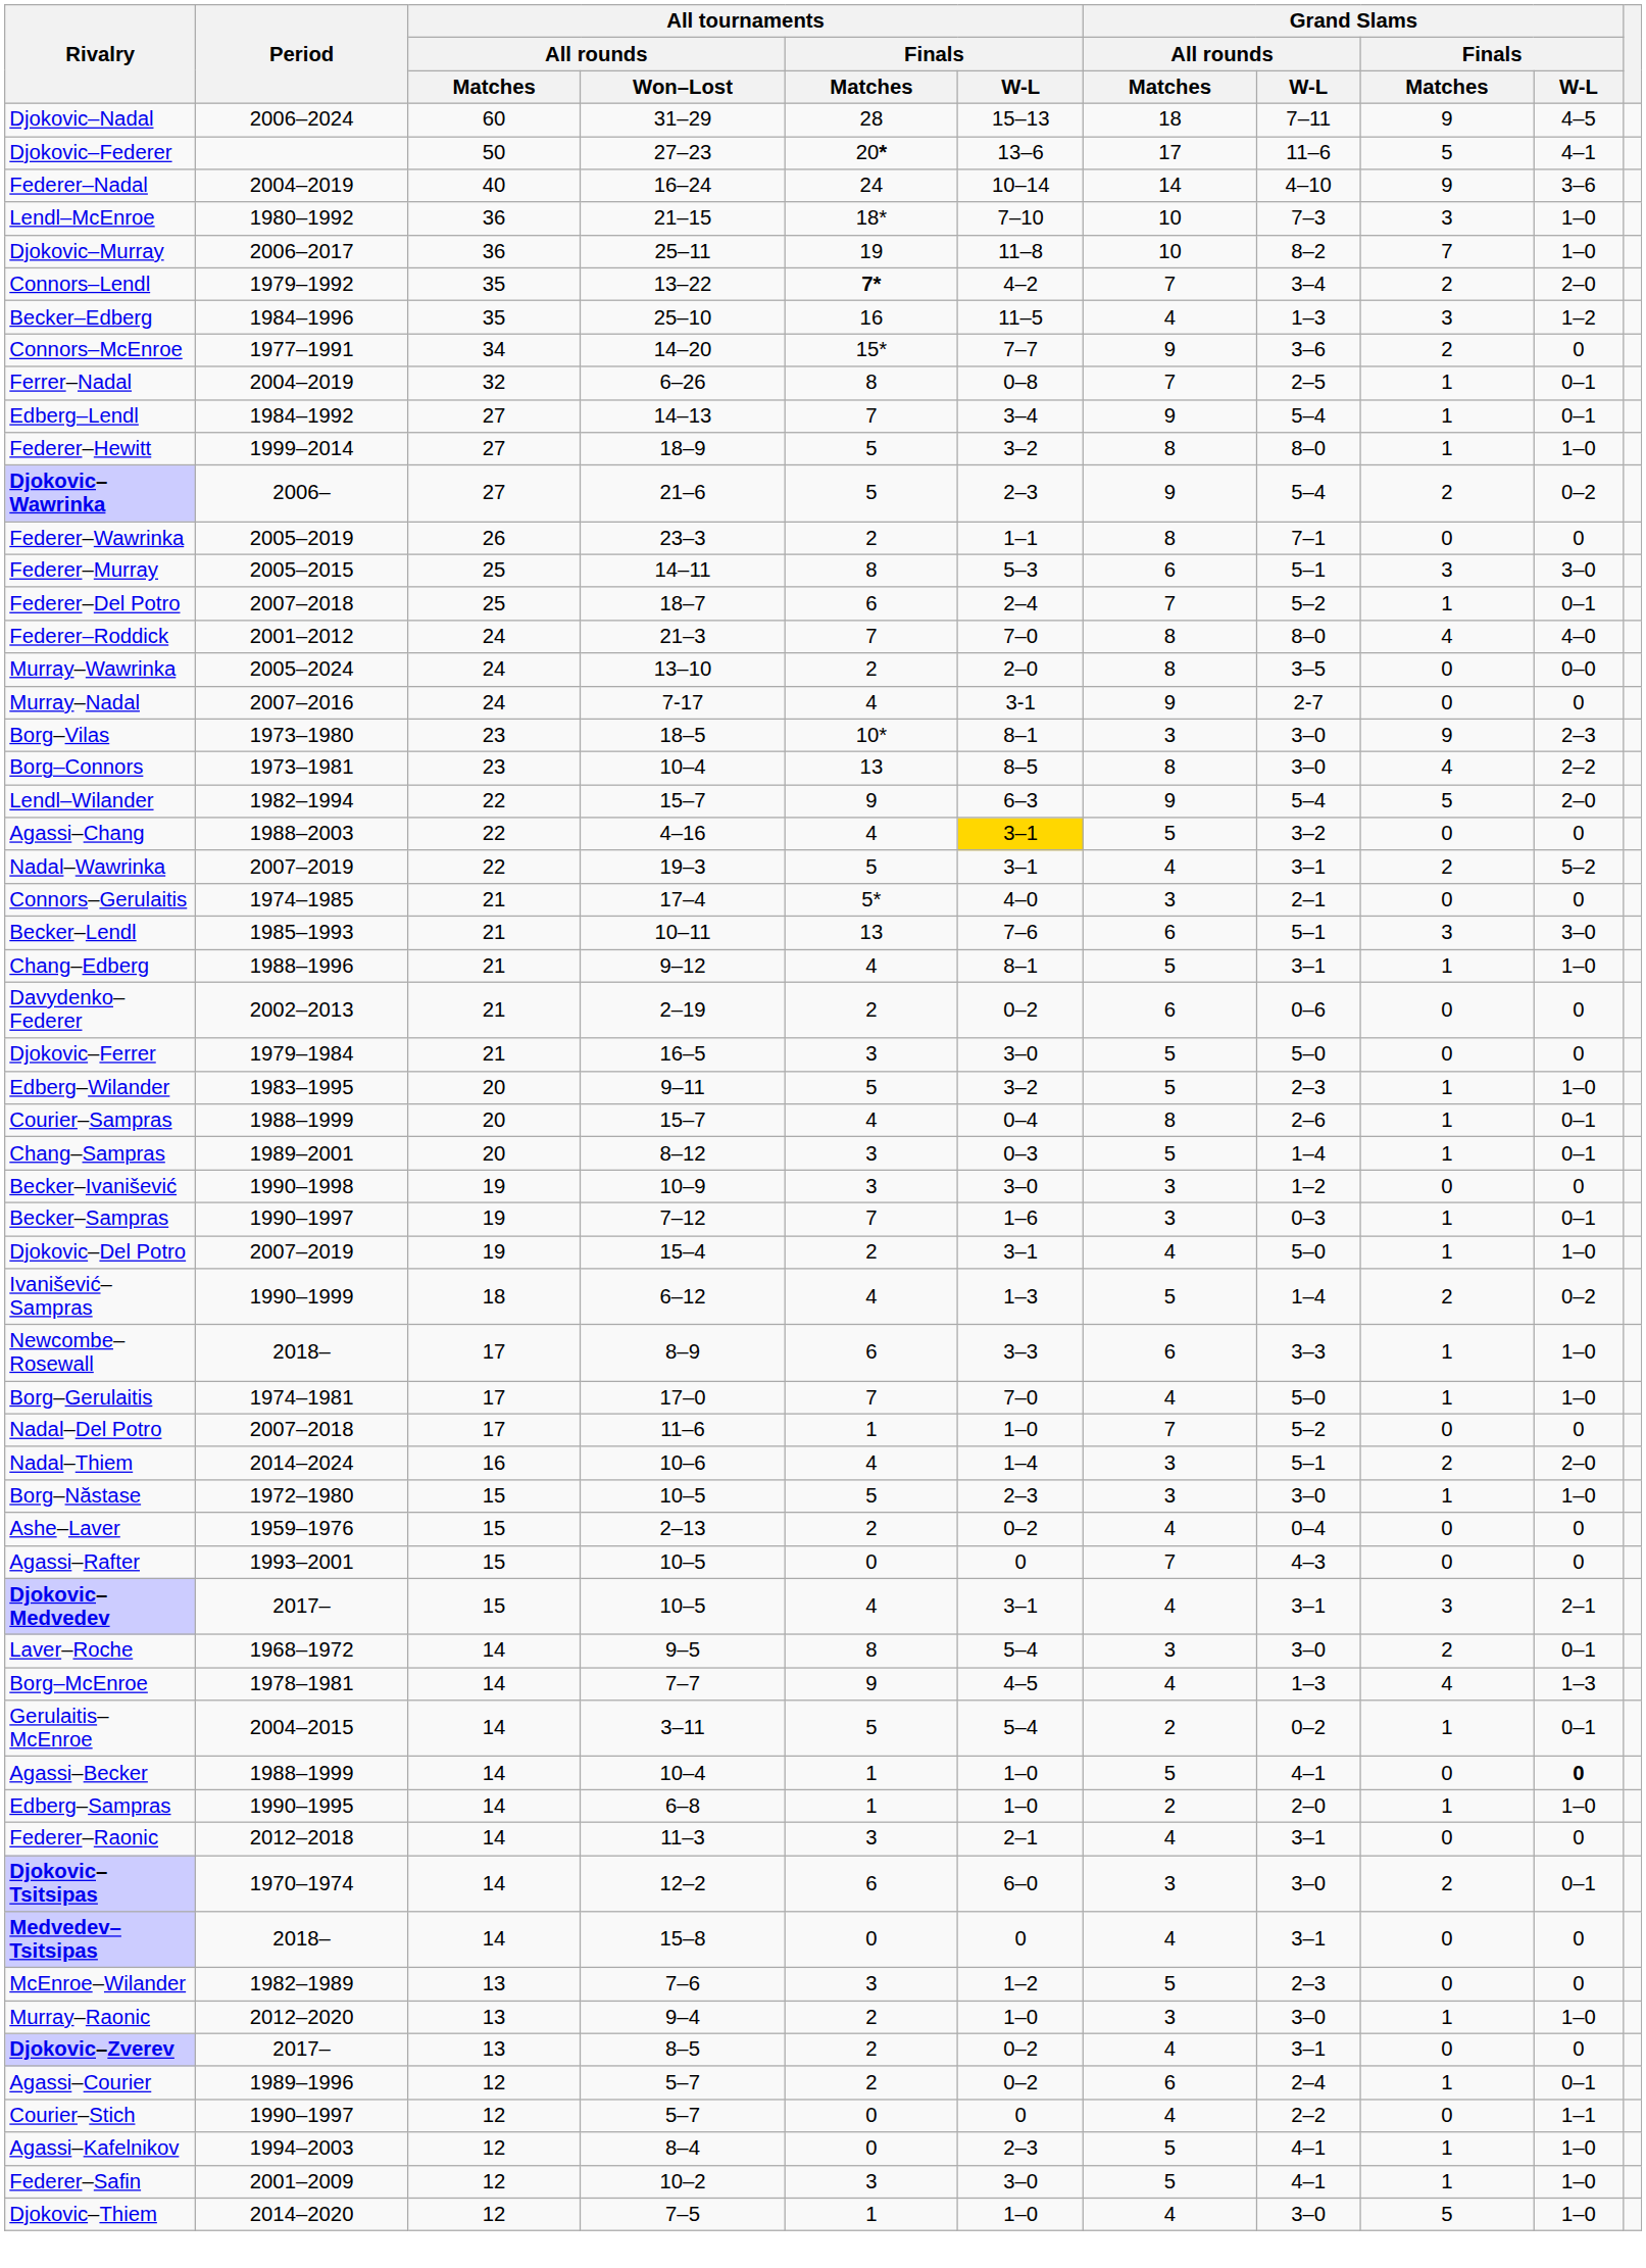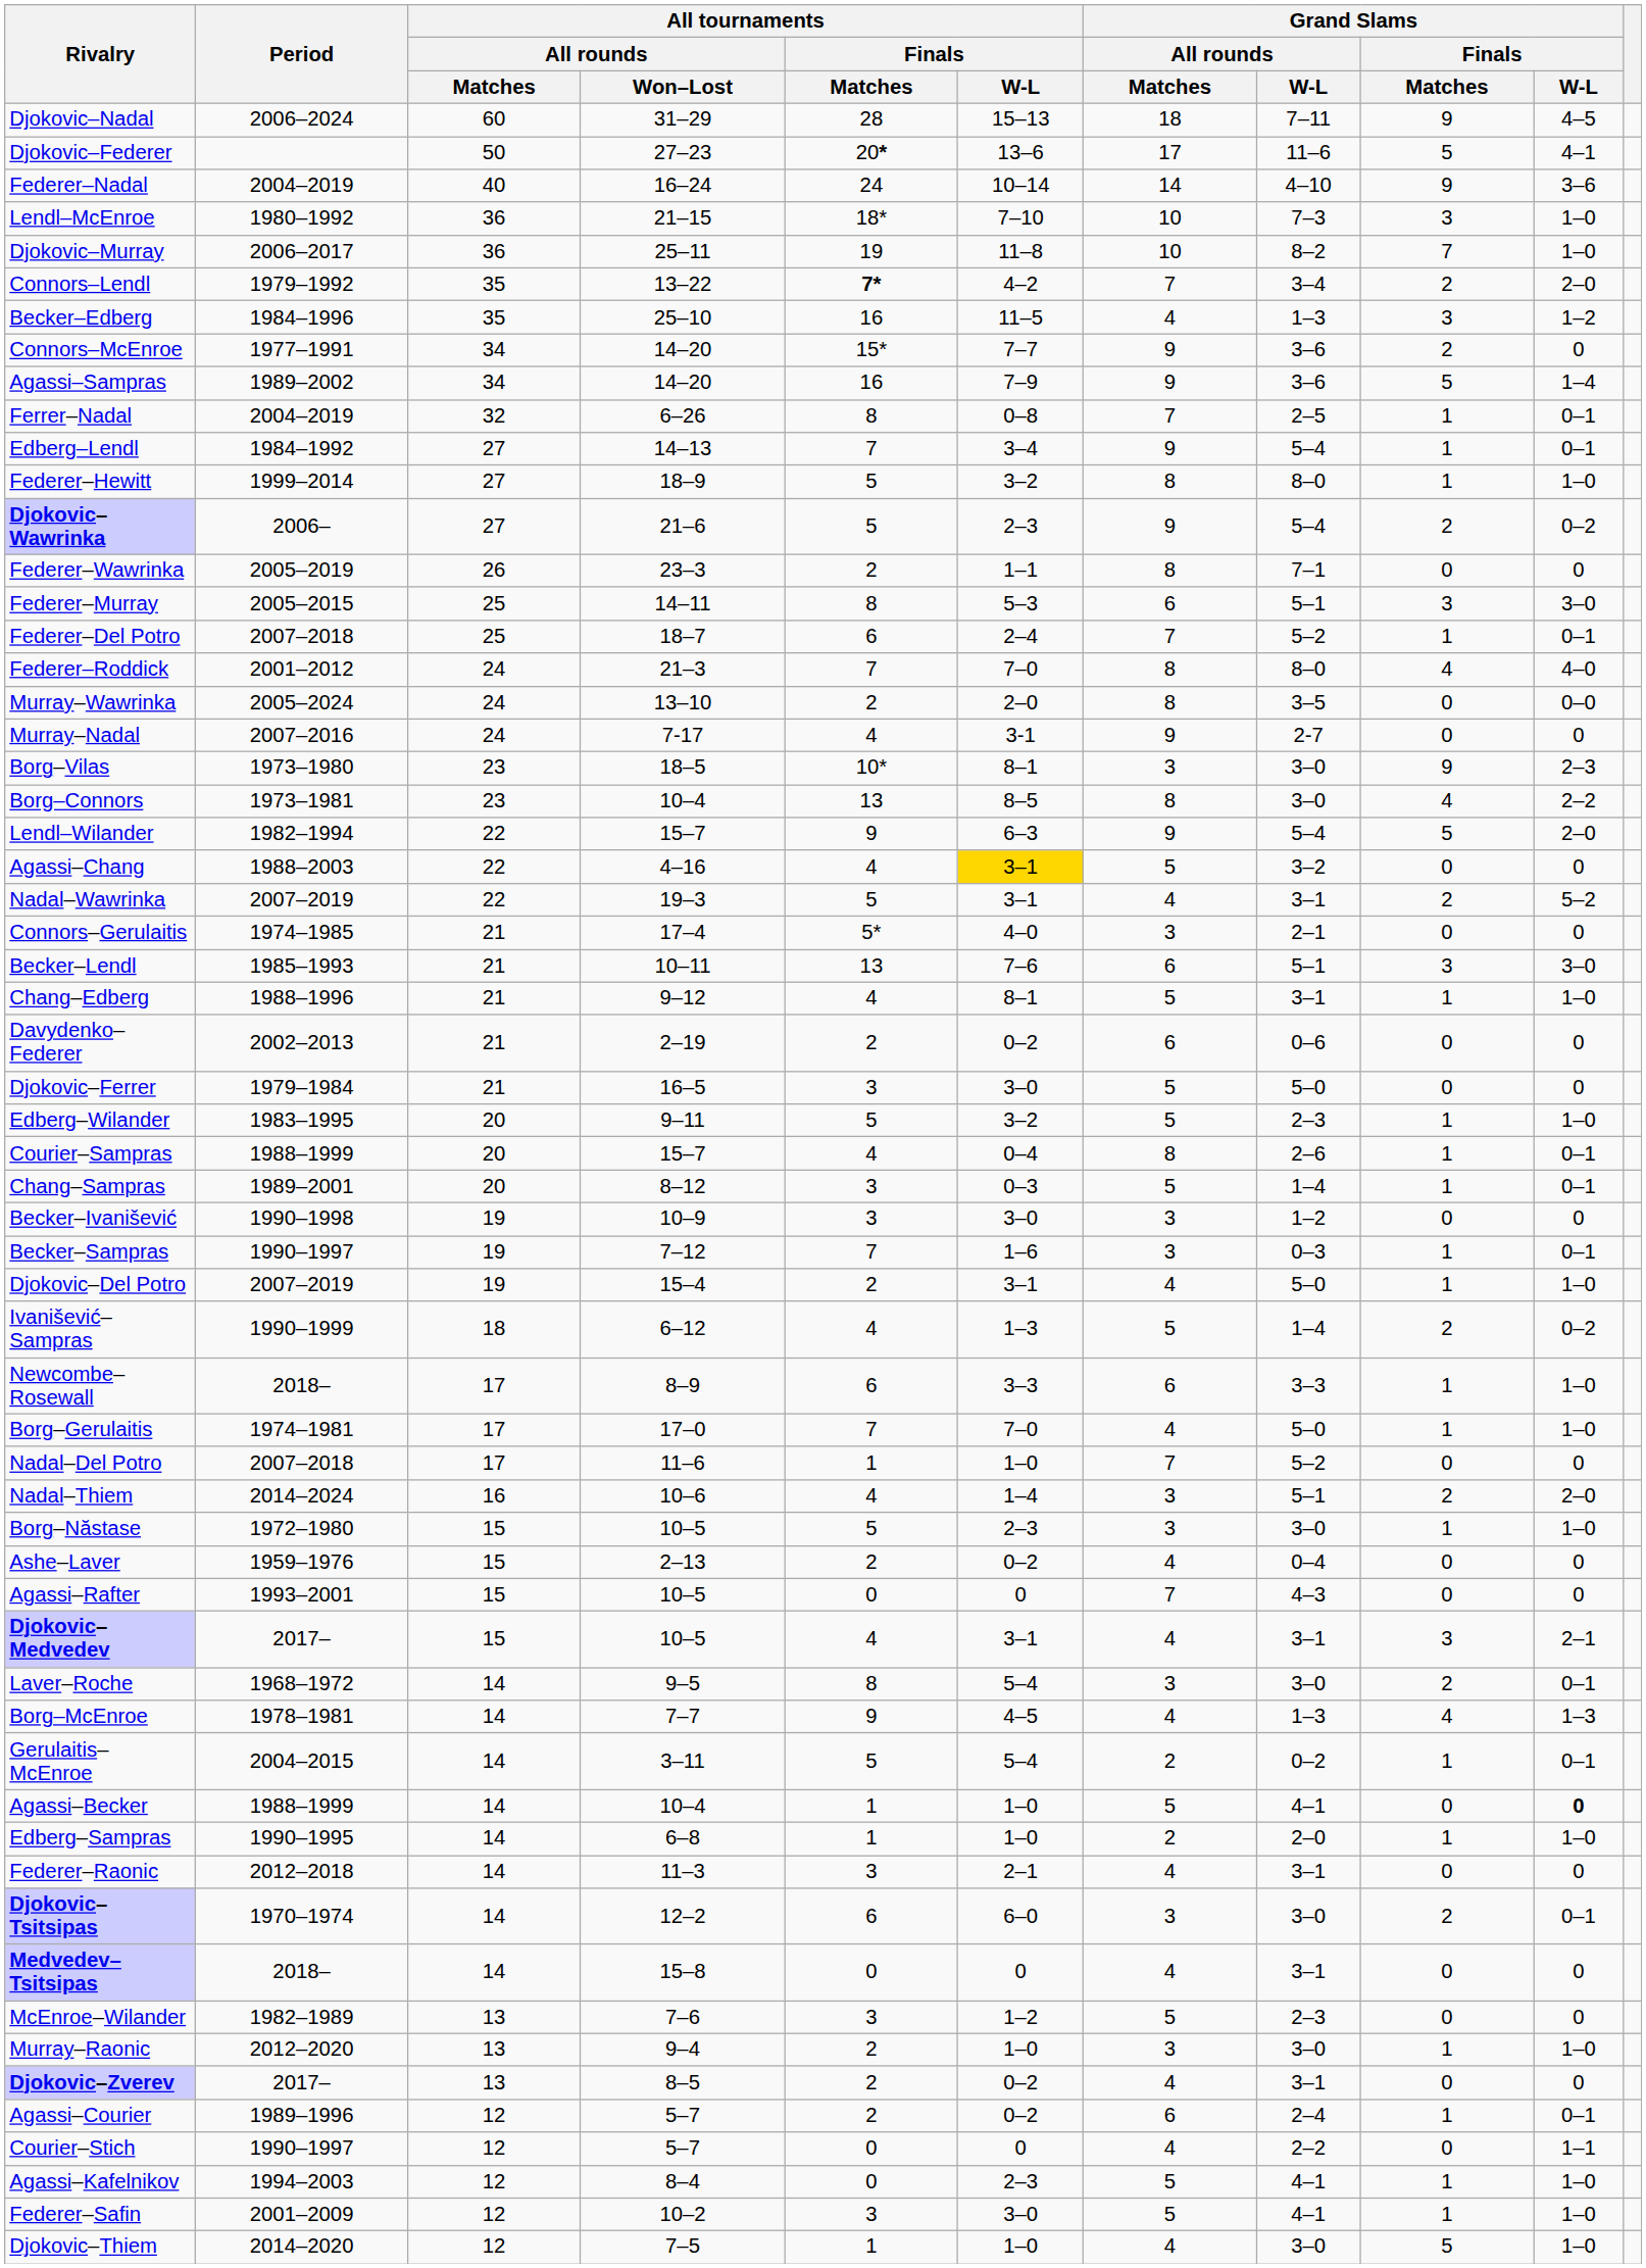+ row: Agassi–Sampras | 1989–2002 | 34 | 14–20 | 16 | 7–9 | 9 | 3–6 | 5 | 1–4
